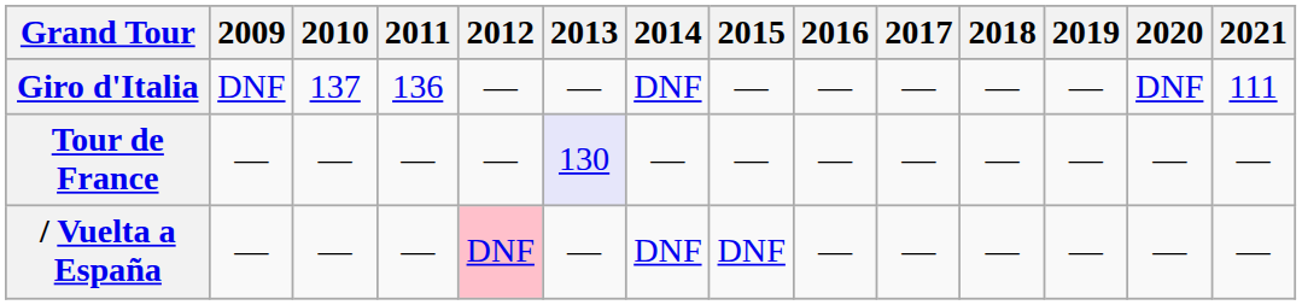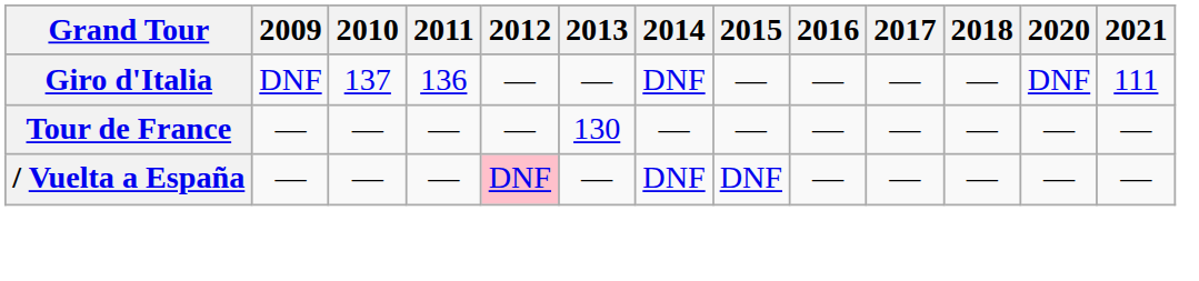- column: 2019 | — | — | —
Tour de France | 2013: lavender background -> no background
